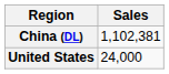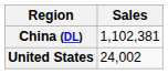United States | Sales: 24,000 -> 24,002
